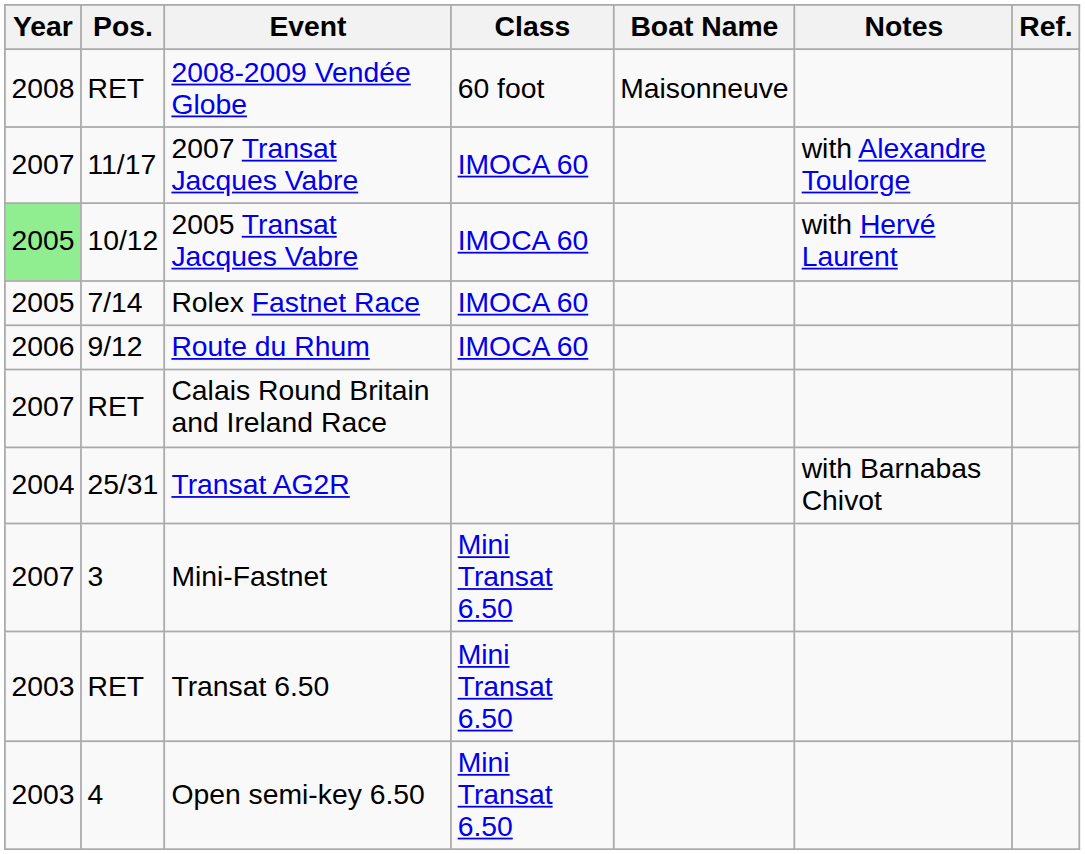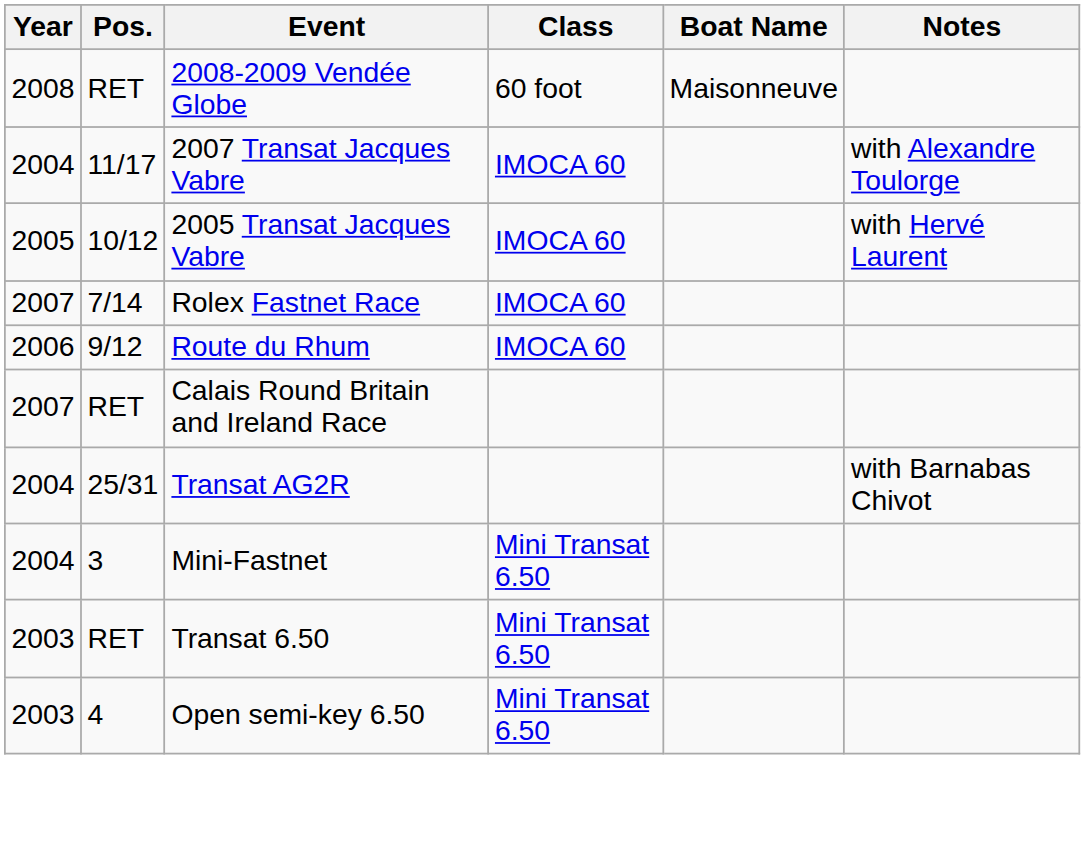- column: Ref.
2007 Transat Jacques Vabre | Year: 2007 -> 2004
2005 Transat Jacques Vabre | Year: lightgreen background -> no background
Rolex Fastnet Race | Year: 2005 -> 2007
Mini-Fastnet | Year: 2007 -> 2004
